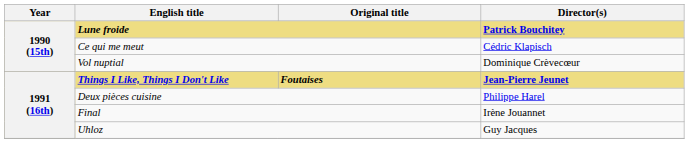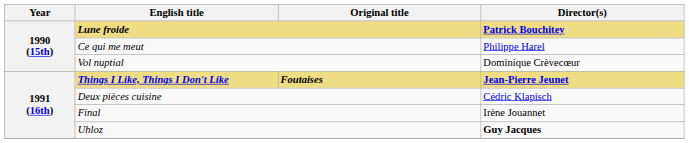Ce qui me meut | Director(s): Cédric Klapisch -> Philippe Harel
Deux pièces cuisine | Director(s): Philippe Harel -> Cédric Klapisch
Uhloz | Director(s): normal -> bold
